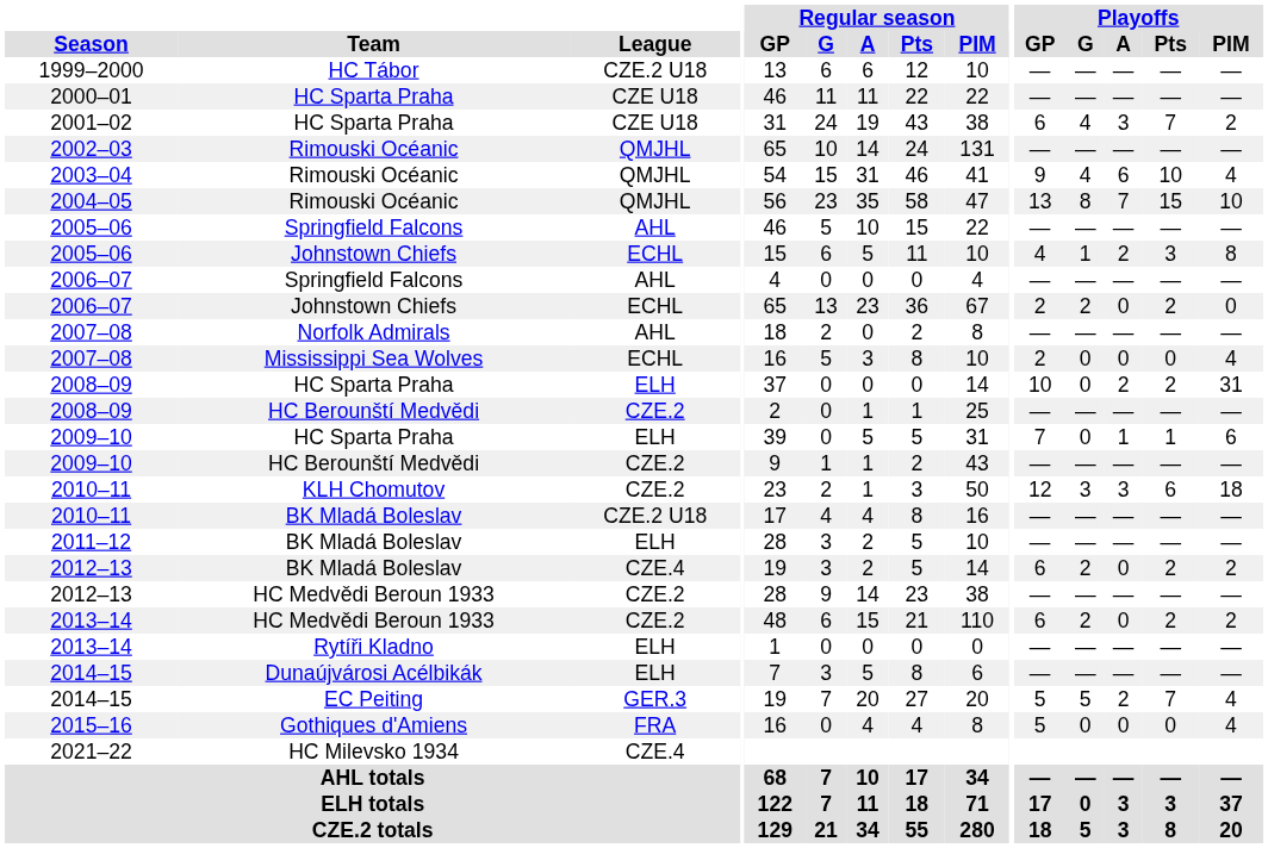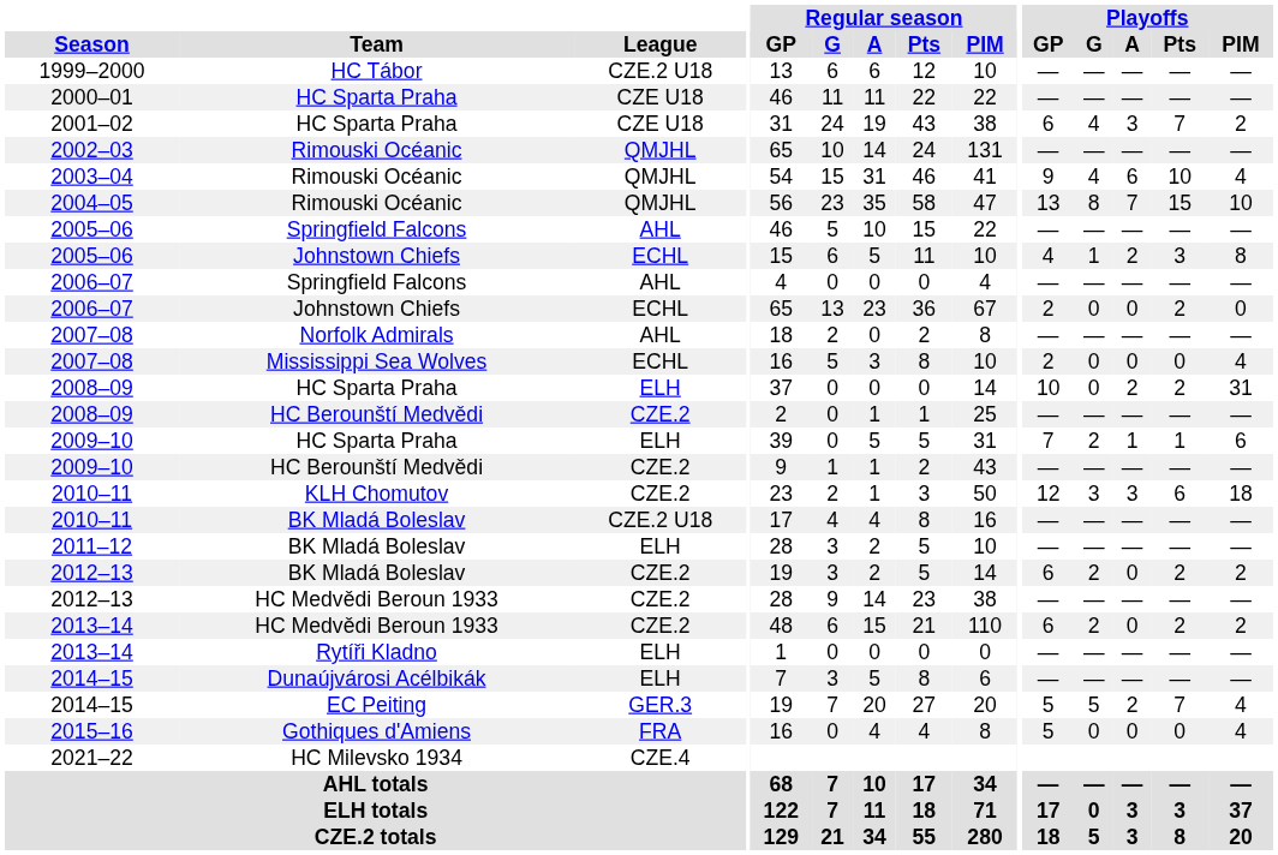2006–07 / Johnstown Chiefs | Playoffs / G: 2 -> 0
2009–10 / HC Sparta Praha | Playoffs / G: 0 -> 2
2012–13 / BK Mladá Boleslav | League: CZE.4 -> CZE.2
